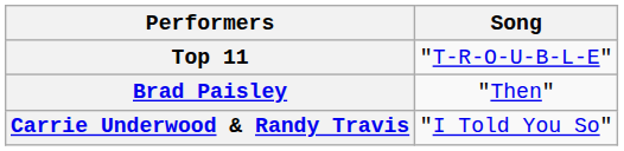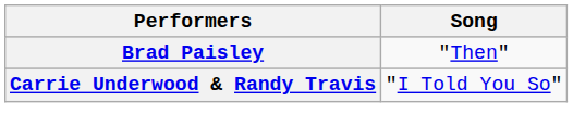- row: Top 11 | "T-R-O-U-B-L-E"
